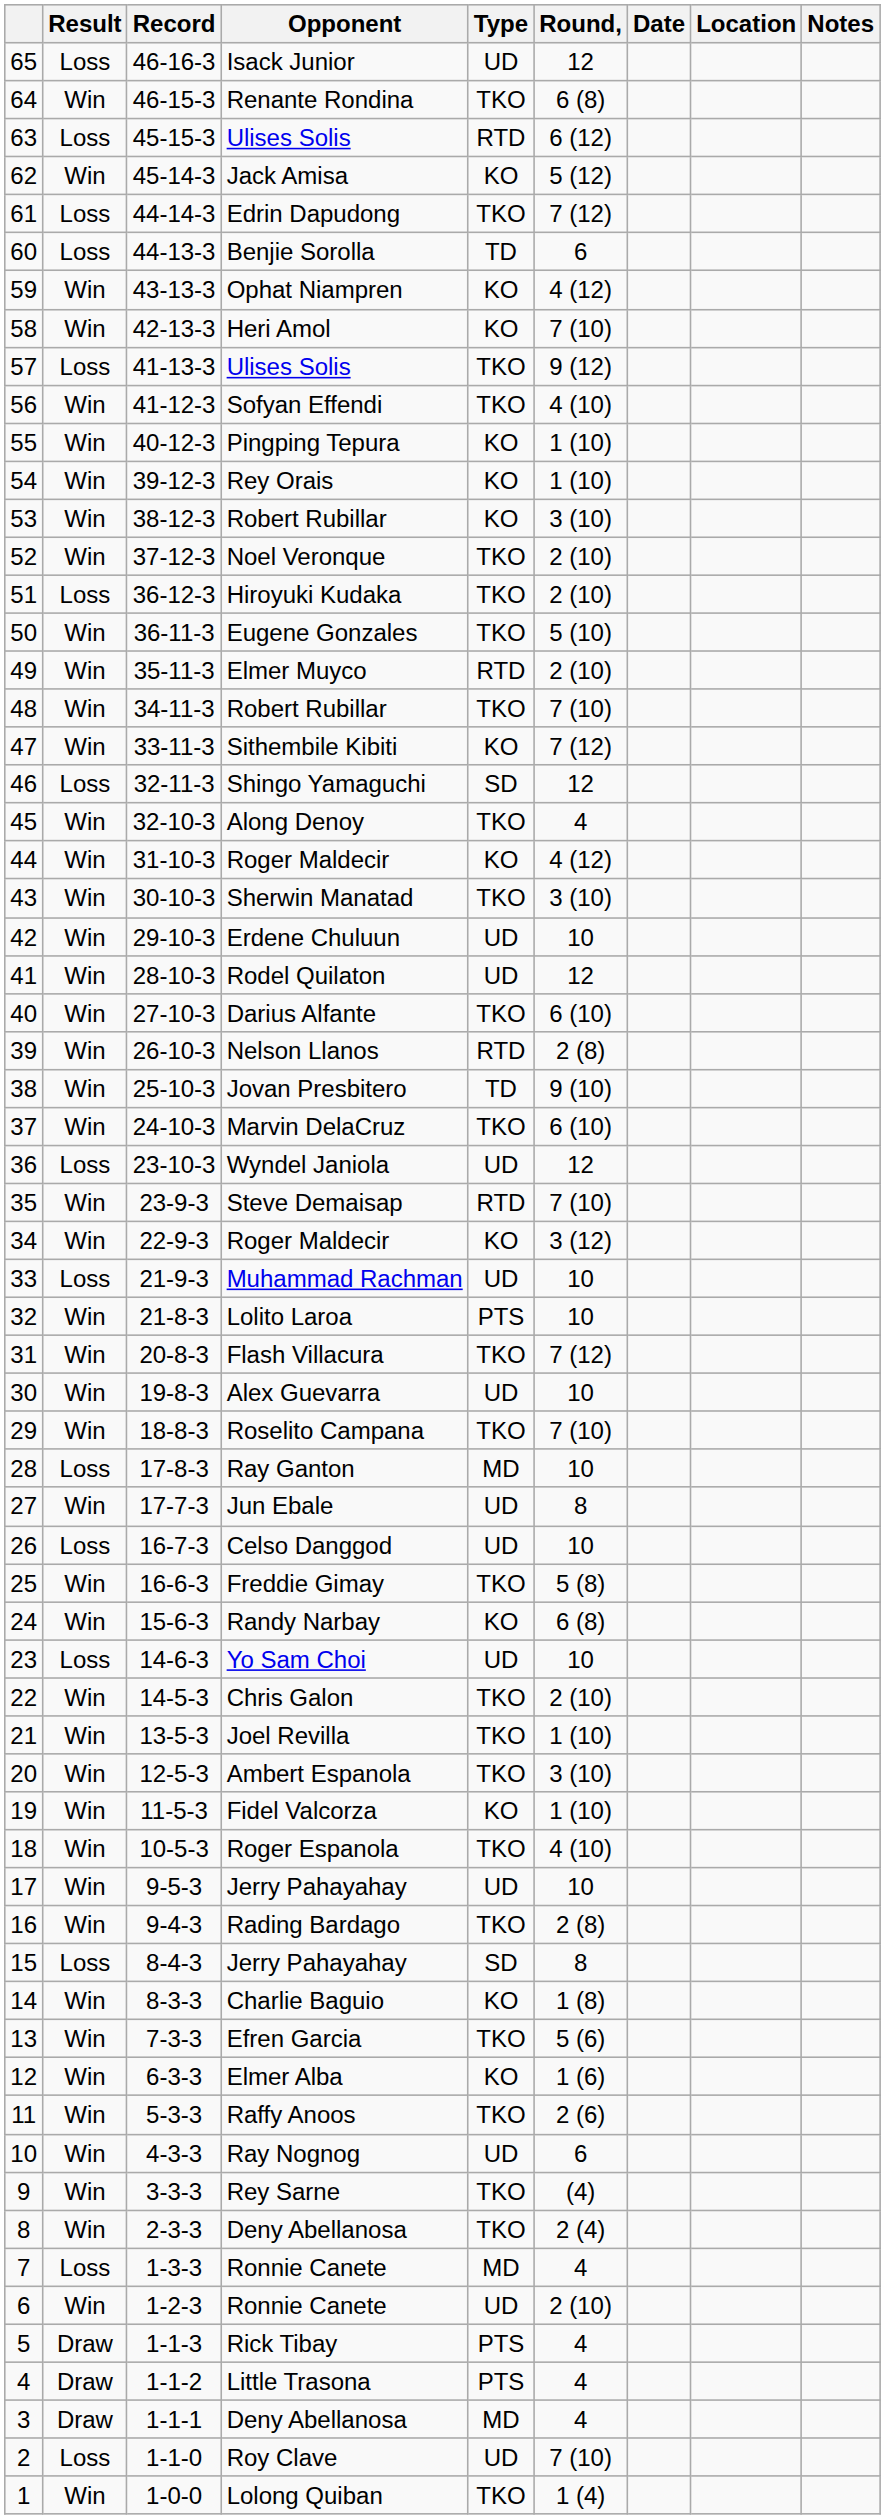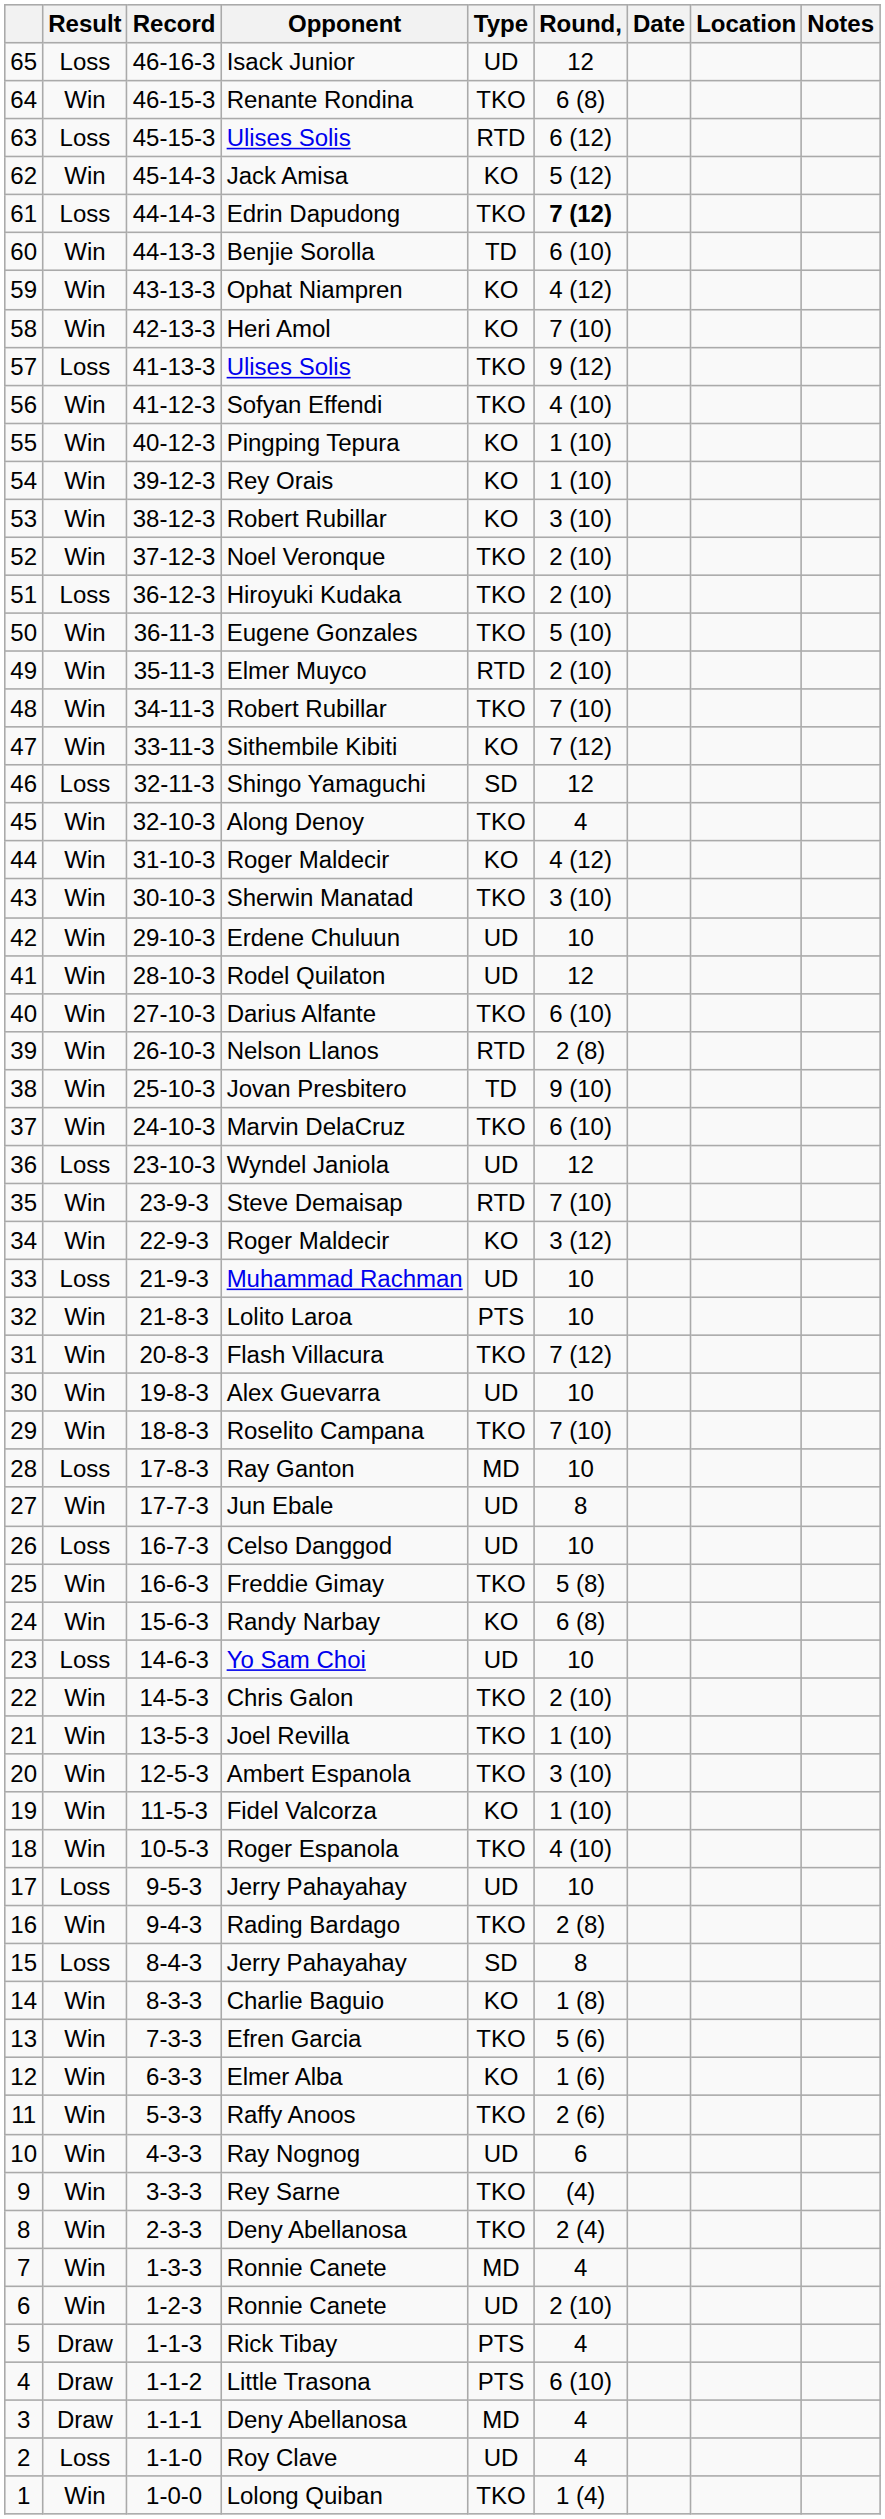Edrin Dapudong | Round,: normal -> bold
Benjie Sorolla | Result: Loss -> Win
Benjie Sorolla | Round,: 6 -> 6 (10)
17 / Jerry Pahayahay | Result: Win -> Loss
7 / Ronnie Canete | Result: Loss -> Win
Little Trasona | Round,: 4 -> 6 (10)
Roy Clave | Round,: 7 (10) -> 4
